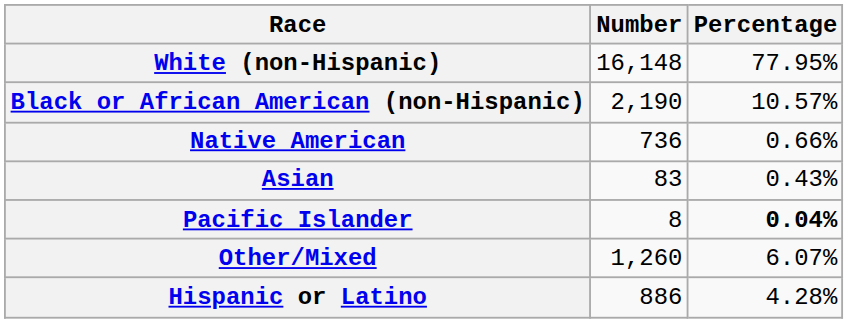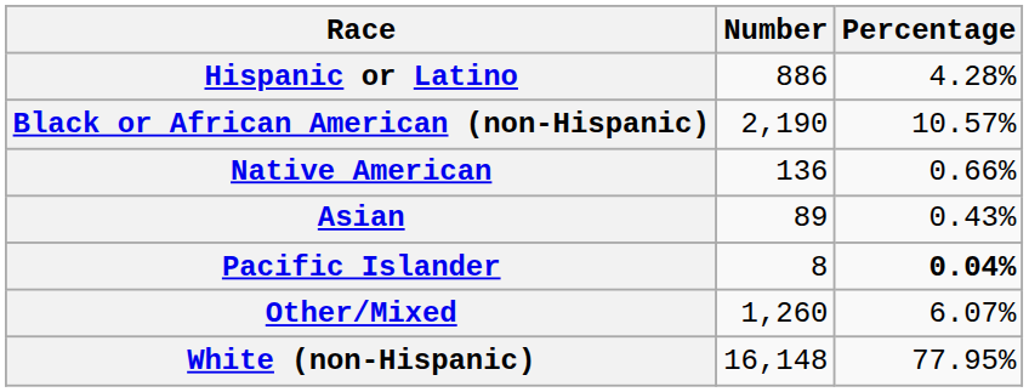rows swapped: White (non-Hispanic) <-> Hispanic or Latino
Native American | Number: 736 -> 136
Asian | Number: 83 -> 89
